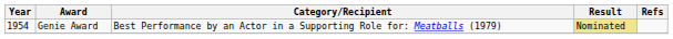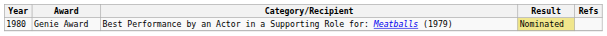Genie Award | Year: 1954 -> 1980
